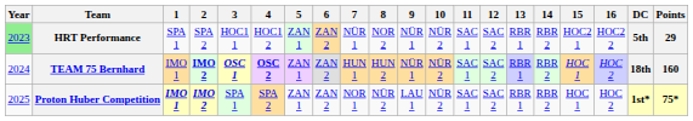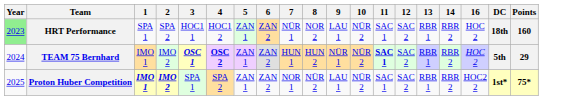- column: 15 | HOC2 1 | HOC 1 | HOC 1
HRT Performance | 9: NÜR 1 -> LAU 1
HRT Performance | 16: HOC2 2 -> HOC 2
HRT Performance | DC: 5th -> 18th
HRT Performance | Points: 29 -> 160
TEAM 75 Bernhard | 2: bold -> normal
TEAM 75 Bernhard | 11: normal -> bold
TEAM 75 Bernhard | DC: 18th -> 5th
TEAM 75 Bernhard | Points: 160 -> 29
Proton Huber Competition | 16: HOC 2 -> HOC2 2
